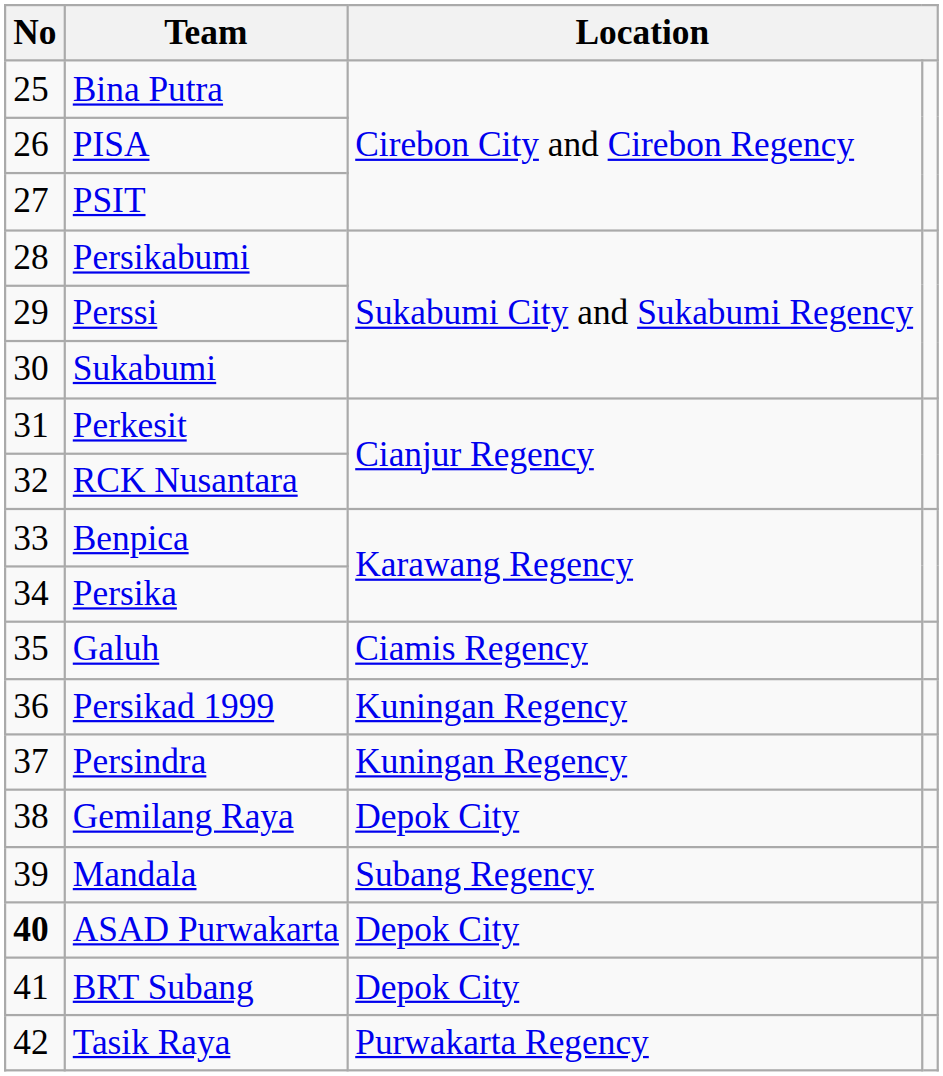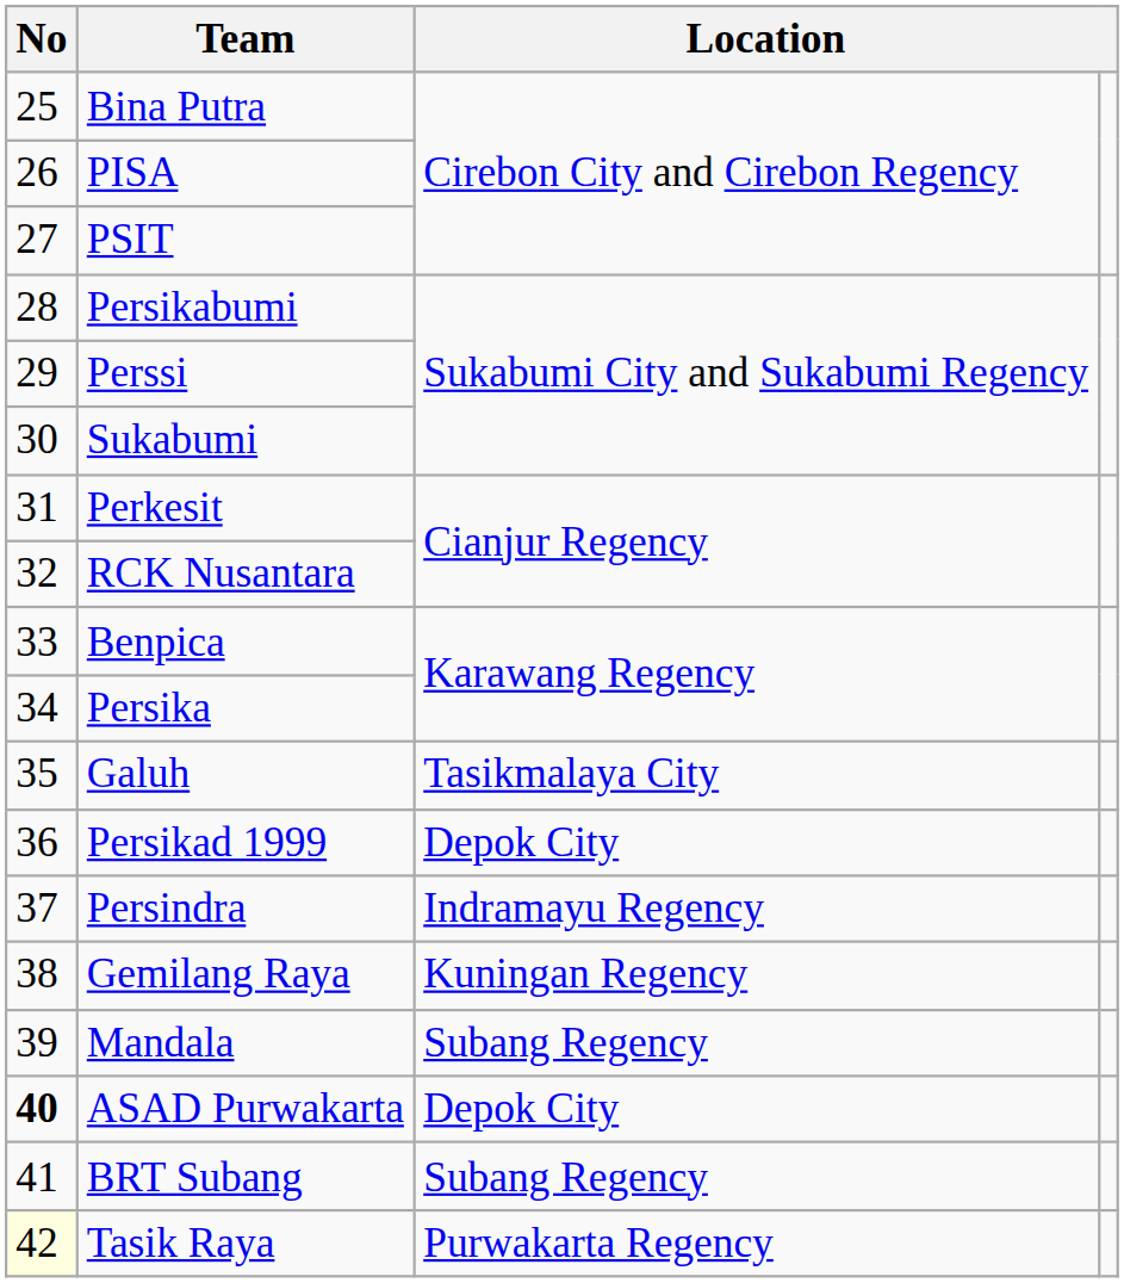Galuh | column 3: Ciamis Regency -> Tasikmalaya City
Persikad 1999 | column 3: Kuningan Regency -> Depok City
Persindra | column 3: Kuningan Regency -> Indramayu Regency
Gemilang Raya | column 3: Depok City -> Kuningan Regency
BRT Subang | column 3: Depok City -> Subang Regency
Tasik Raya | No: no background -> lightyellow background
